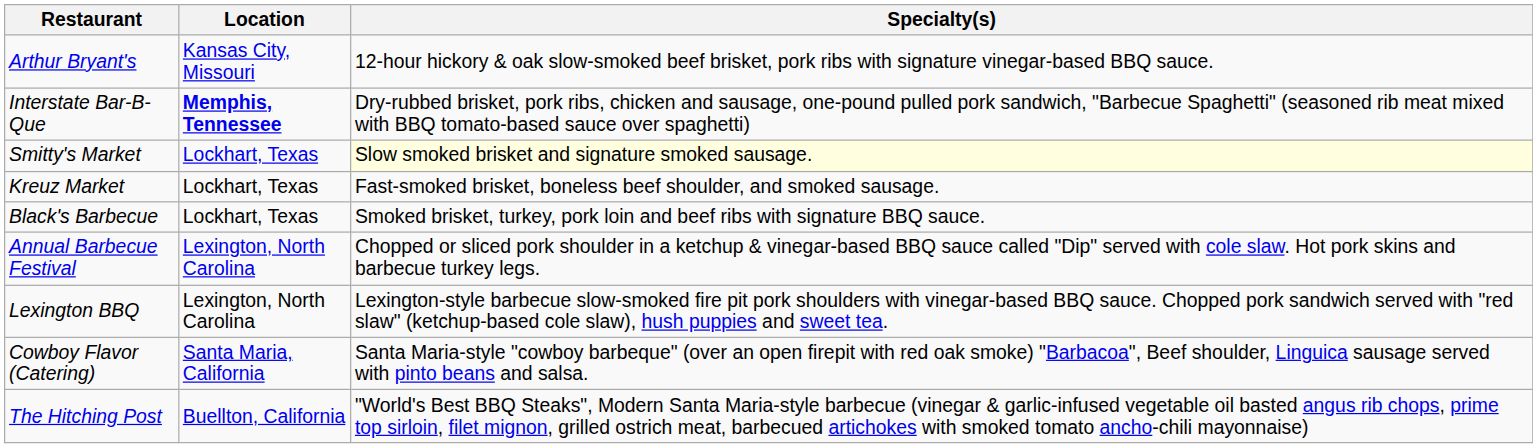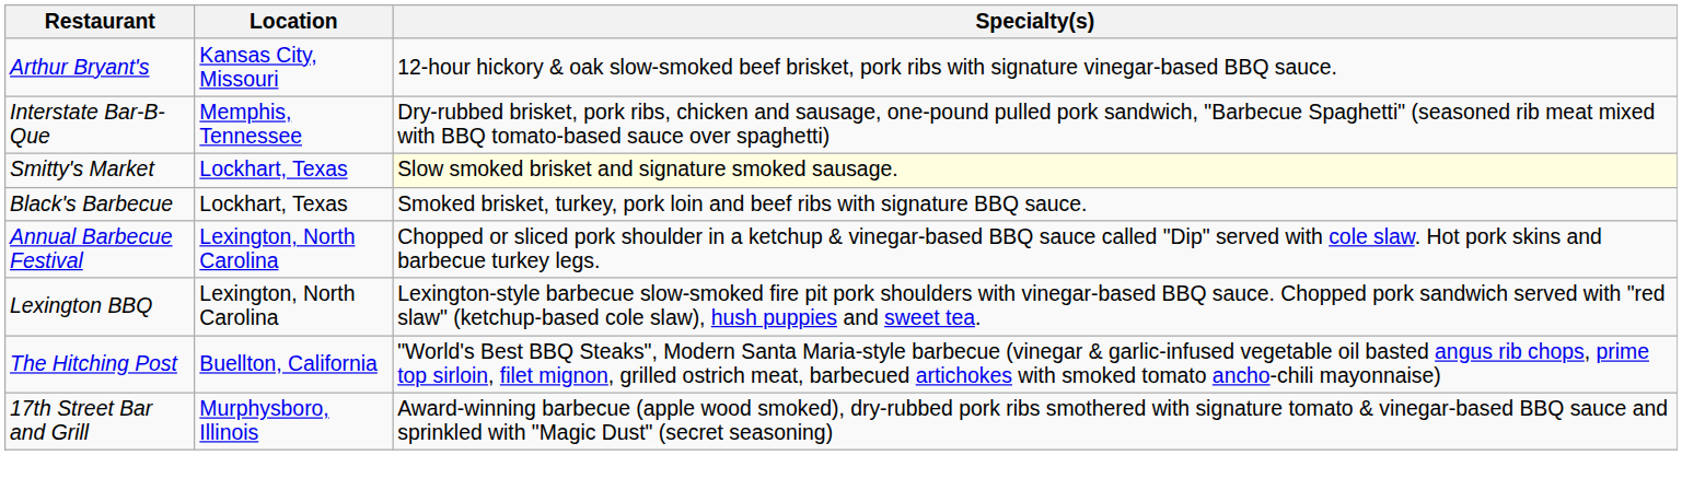Interstate Bar-B-Que | Location: bold -> normal
- row: Kreuz Market | Lockhart, Texas | Fast-smoked brisket, boneless beef shoulder, and smoked sausage.
- row: Cowboy Flavor (Catering) | Santa Maria, California | Santa Maria-style "cowboy barbeque" (over an open firepit with red oak smoke) "Barbacoa", Beef shoulder, Linguica sausage served with pinto beans and salsa.
+ row: 17th Street Bar and Grill | Murphysboro, Illinois | Award-winning barbecue (apple wood smoked), dry-rubbed pork ribs smothered with signature tomato & vinegar-based BBQ sauce and sprinkled with "Magic Dust" (secret seasoning)
